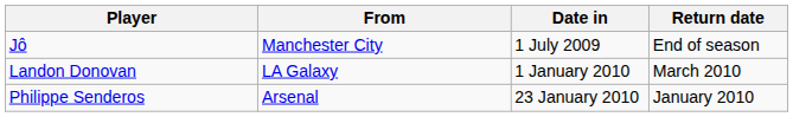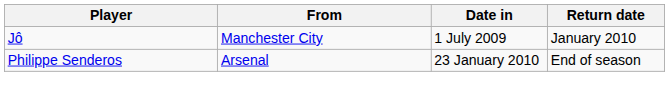Jô | Return date: End of season -> January 2010
- row: Landon Donovan | LA Galaxy | 1 January 2010 | March 2010
Philippe Senderos | Return date: January 2010 -> End of season
